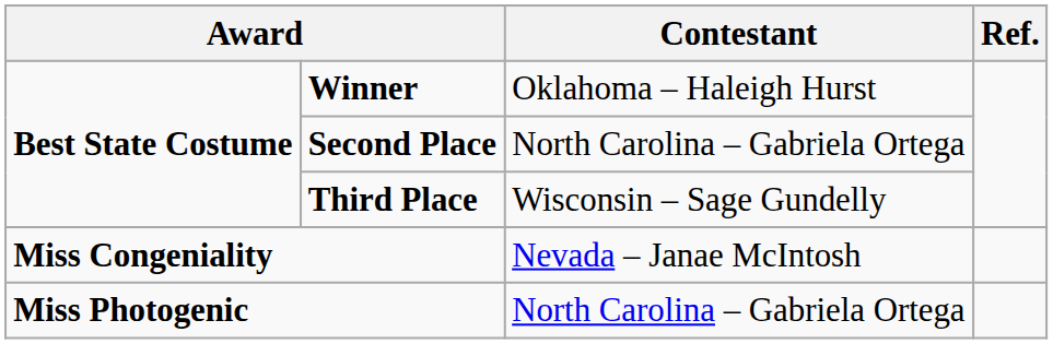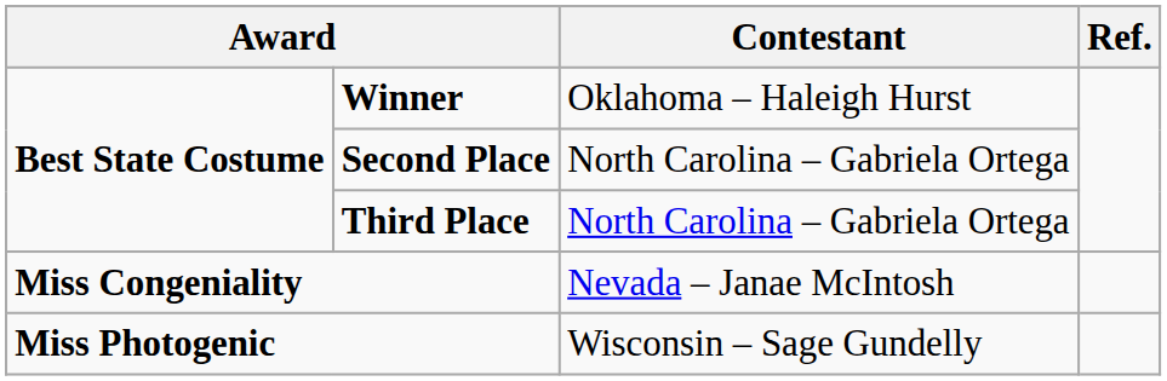Third Place | Contestant: Wisconsin – Sage Gundelly -> North Carolina – Gabriela Ortega
Miss Photogenic | Contestant: North Carolina – Gabriela Ortega -> Wisconsin – Sage Gundelly
